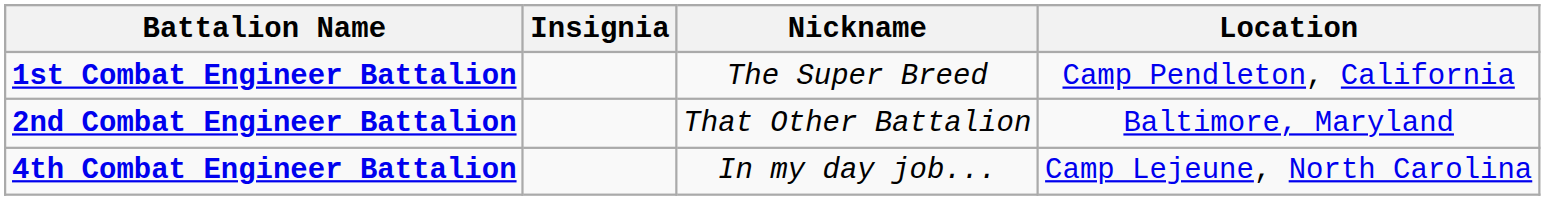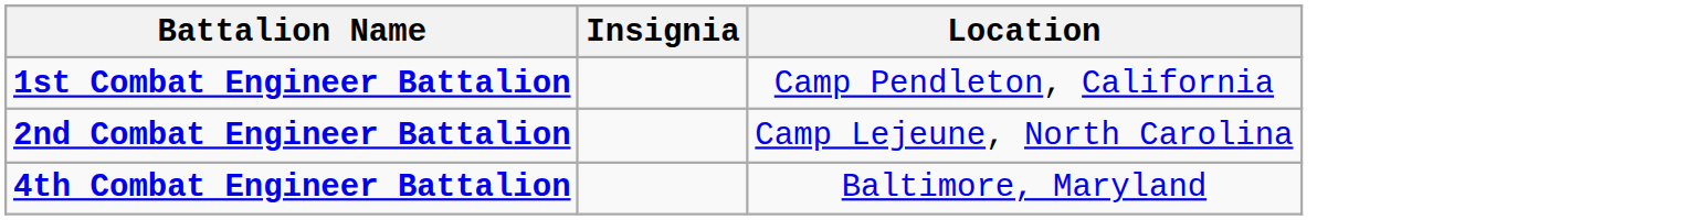- column: Nickname | The Super Breed | That Other Battalion | In my day job...
2nd Combat Engineer Battalion | Location: Baltimore, Maryland -> Camp Lejeune, North Carolina
4th Combat Engineer Battalion | Location: Camp Lejeune, North Carolina -> Baltimore, Maryland
